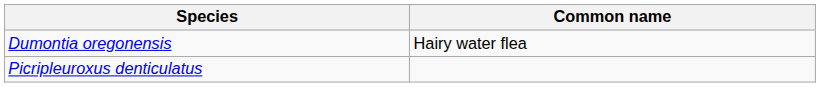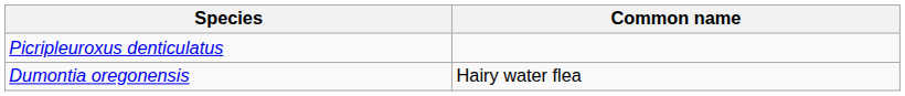rows swapped: Dumontia oregonensis <-> Picripleuroxus denticulatus
